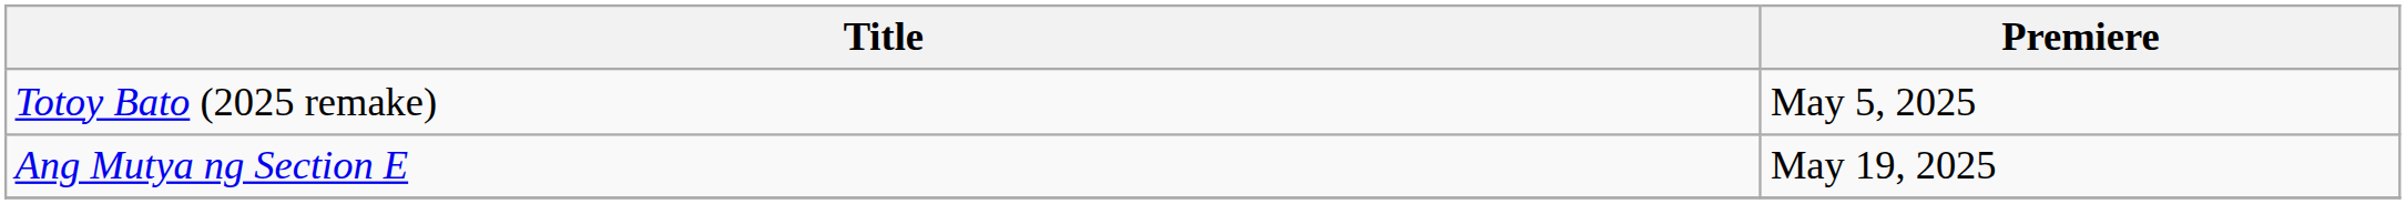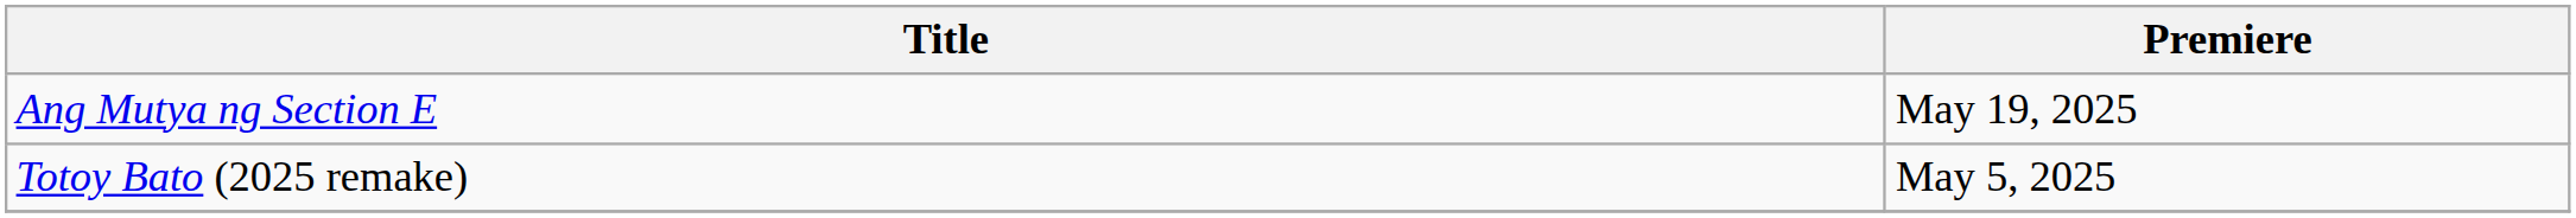rows swapped: Totoy Bato (2025 remake) <-> Ang Mutya ng Section E
